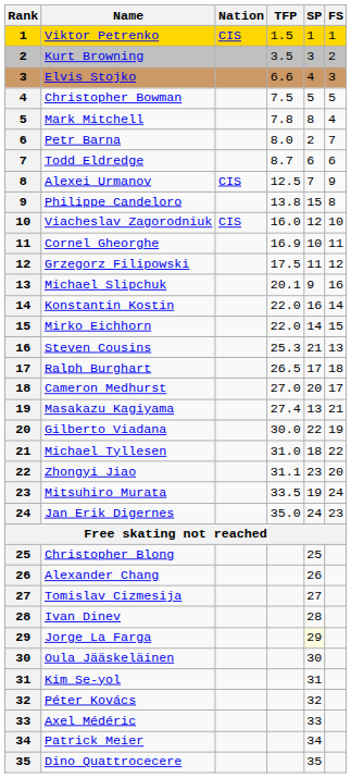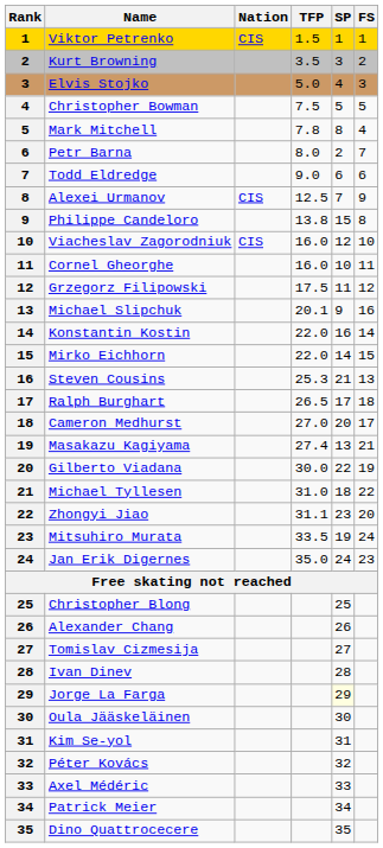Elvis Stojko | TFP: 6.6 -> 5.0
Todd Eldredge | TFP: 8.7 -> 9.0
Cornel Gheorghe | TFP: 16.9 -> 16.0
